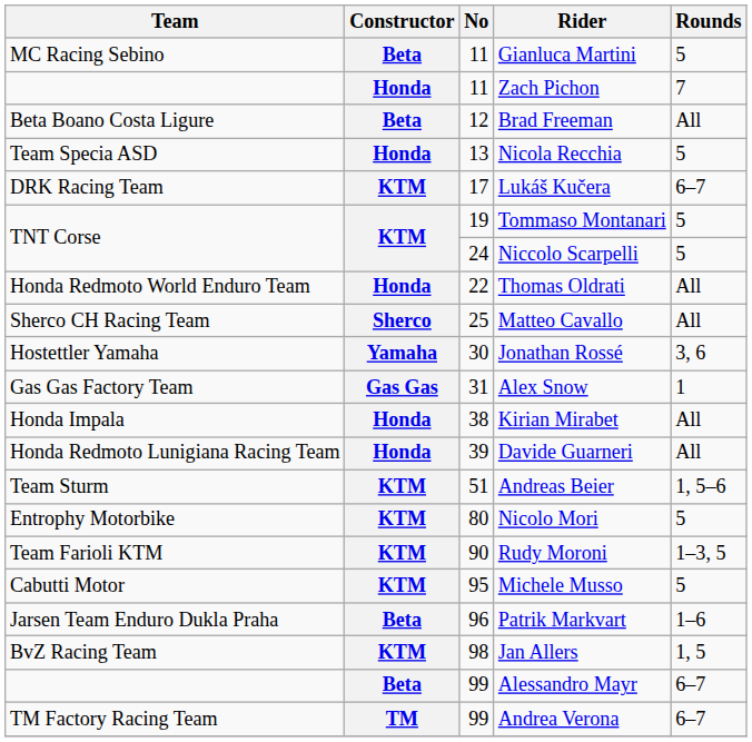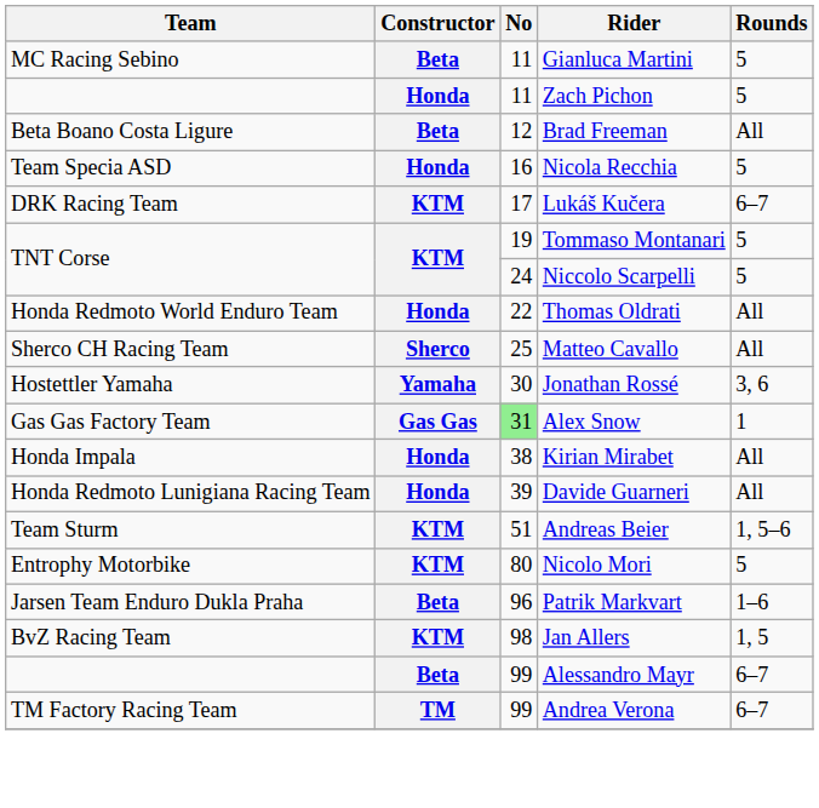Zach Pichon | Rounds: 7 -> 5
Nicola Recchia | No: 13 -> 16
Alex Snow | No: no background -> lightgreen background
- row: Team Farioli KTM | KTM | 90 | Rudy Moroni | 1–3, 5
- row: Cabutti Motor | KTM | 95 | Michele Musso | 5
